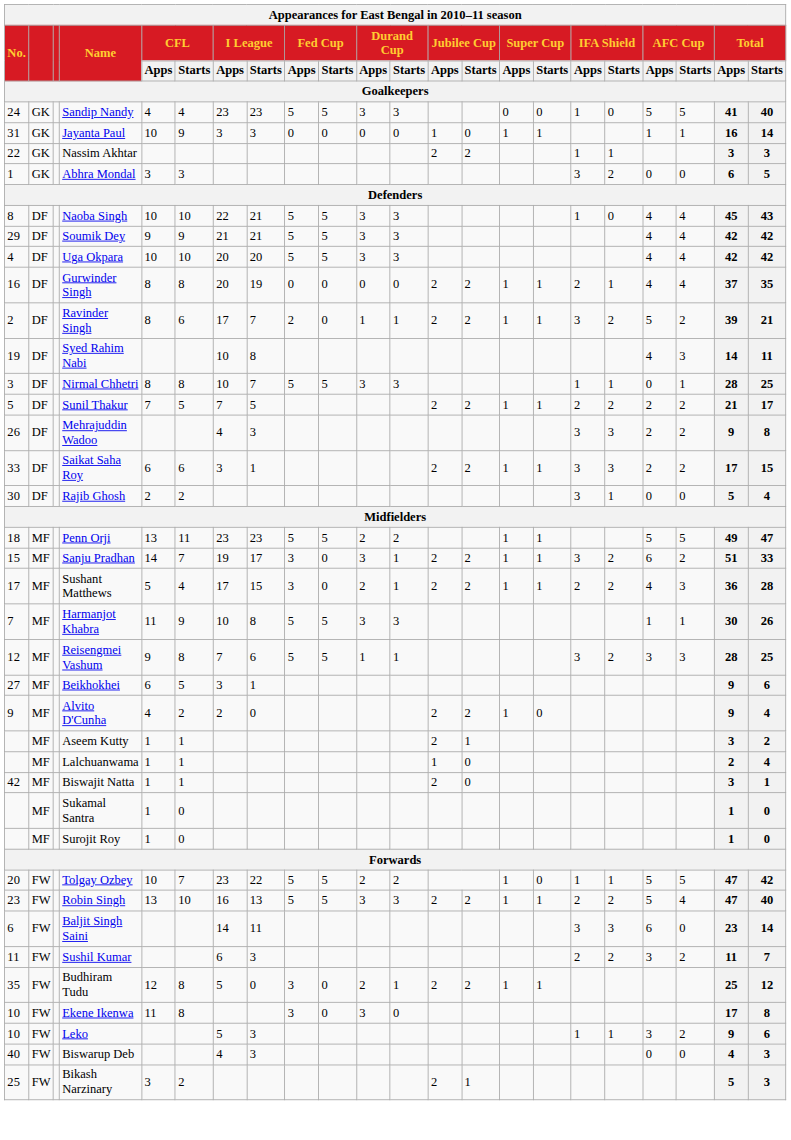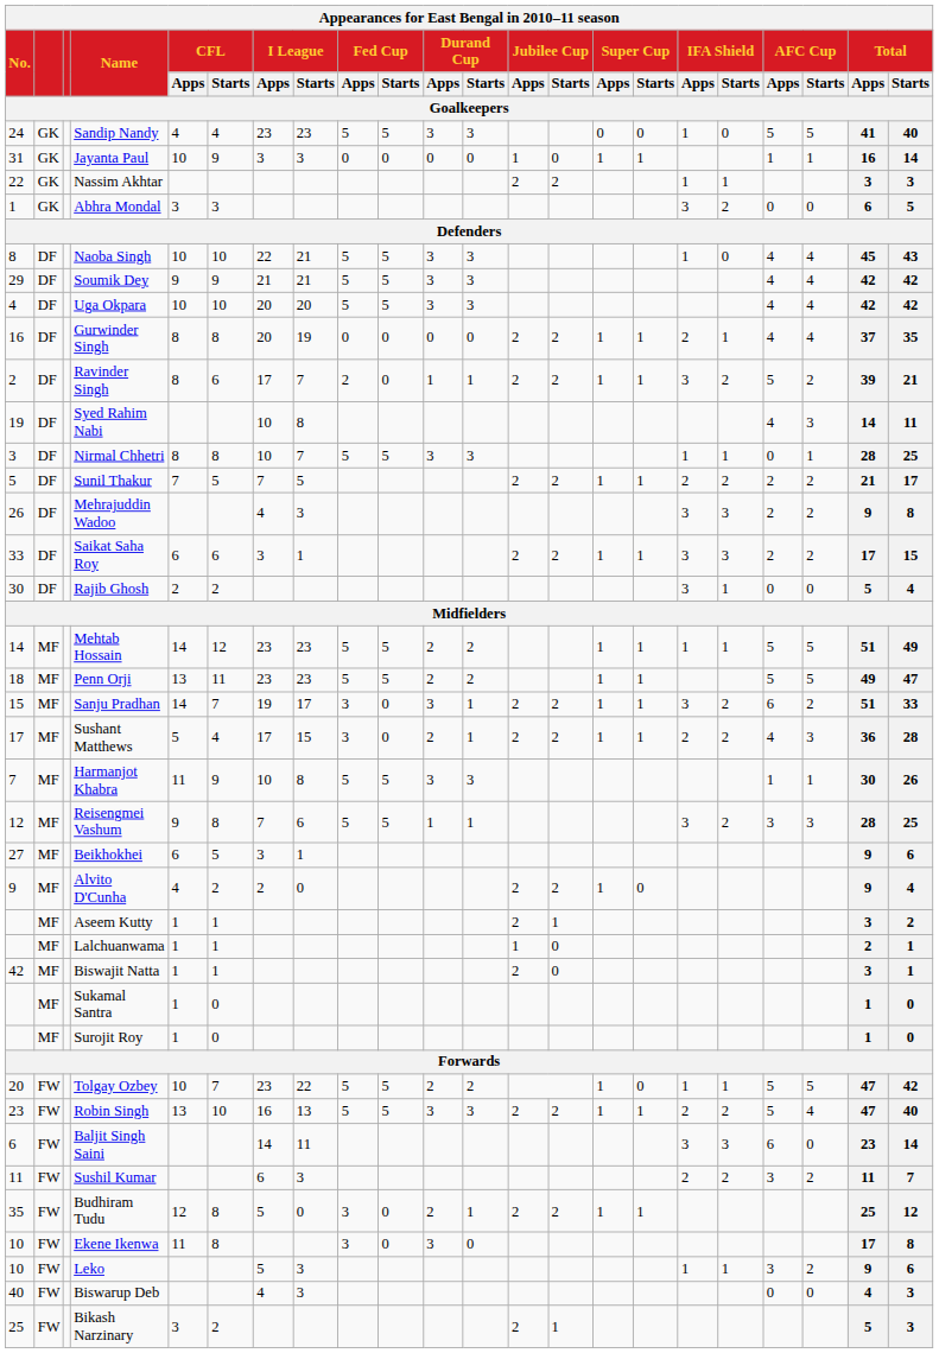+ row: 14 | MF | Mehtab Hossain | 14 | 12 | 23 | 23 | 5 | 5 | 2 | 2 | 1 | 1 | 1 | 1 | 5 | 5 | 51 | 49
Lalchuanwama | Total / Starts: 4 -> 1
